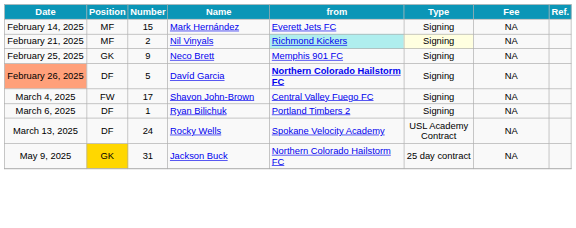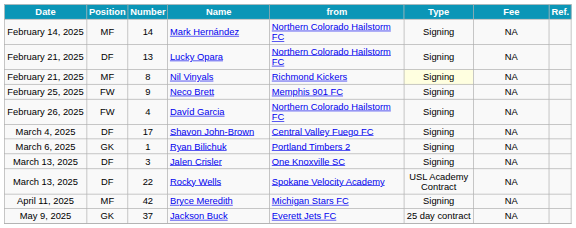Mark Hernández | Number: 15 -> 14
Mark Hernández | from: Everett Jets FC -> Northern Colorado Hailstorm FC
+ row: February 21, 2025 | DF | 13 | Lucky Opara | Northern Colorado Hailstorm FC | Signing | NA
Nil Vinyals | Number: 2 -> 8
Nil Vinyals | from: paleturquoise background -> no background
Neco Brett | Position: GK -> FW
Davíd Garcia | Date: lightsalmon background -> no background
Davíd Garcia | Position: DF -> FW
Davíd Garcia | Number: 5 -> 4
Davíd Garcia | from: bold -> normal
Shavon John-Brown | Position: FW -> DF
Ryan Bilichuk | Position: DF -> GK
+ row: March 13, 2025 | DF | 3 | Jalen Crisler | One Knoxville SC | Signing | NA
Rocky Wells | Number: 24 -> 22
+ row: April 11, 2025 | MF | 42 | Bryce Meredith | Michigan Stars FC | Signing | NA
Jackson Buck | Position: gold background -> no background
Jackson Buck | Number: 31 -> 37
Jackson Buck | from: Northern Colorado Hailstorm FC -> Everett Jets FC
